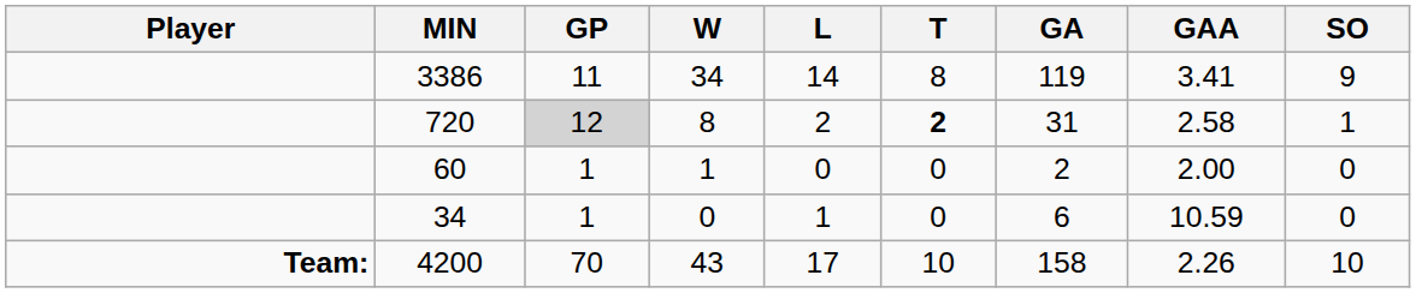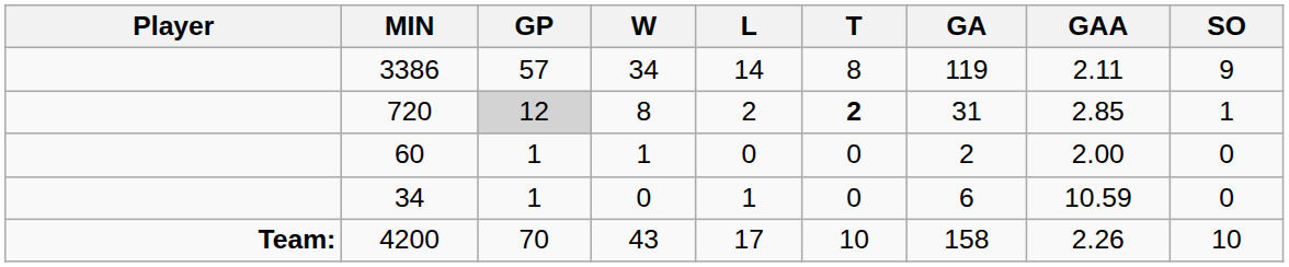3386 | GP: 11 -> 57
3386 | GAA: 3.41 -> 2.11
720 | GAA: 2.58 -> 2.85
